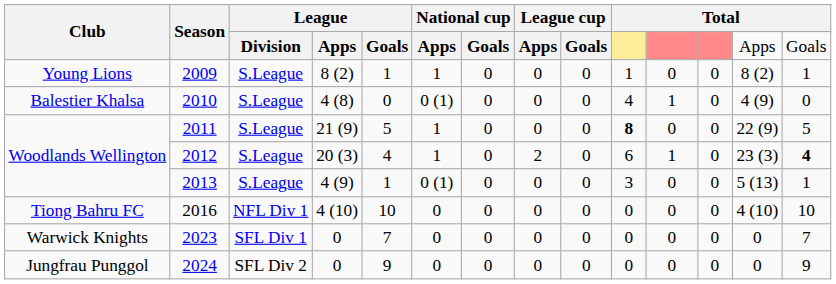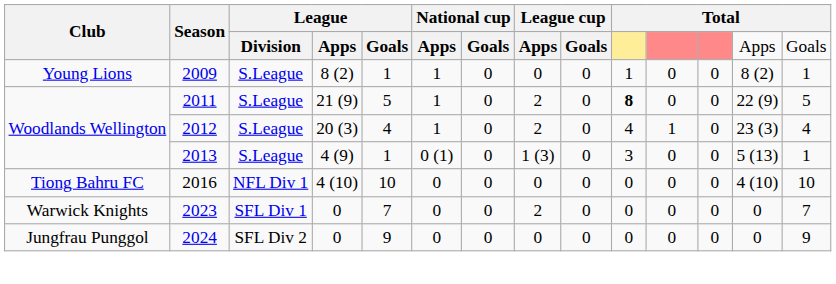- row: Balestier Khalsa | 2010 | S.League | 4 (8) | 0 | 0 (1) | 0 | 0 | 0 | 4 | 1 | 0 | 4 (9) | 0
2011 | column 8: 0 -> 2
2012 | column 10: 6 -> 4
2012 | column 14: bold -> normal
2013 | column 8: 0 -> 1 (3)
2023 | column 8: 0 -> 2
